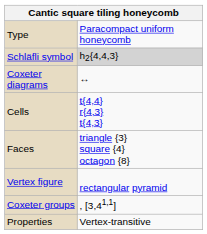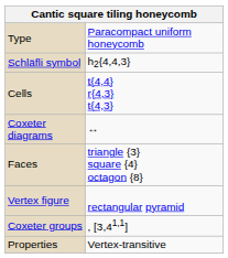Schläfli symbol | column 2: lightgrey background -> no background
rows swapped: Coxeter diagrams <-> Cells
